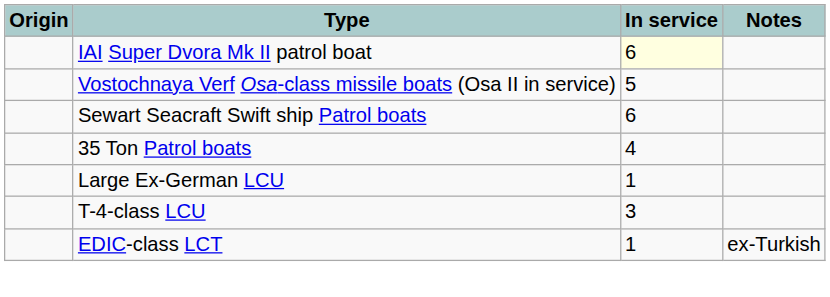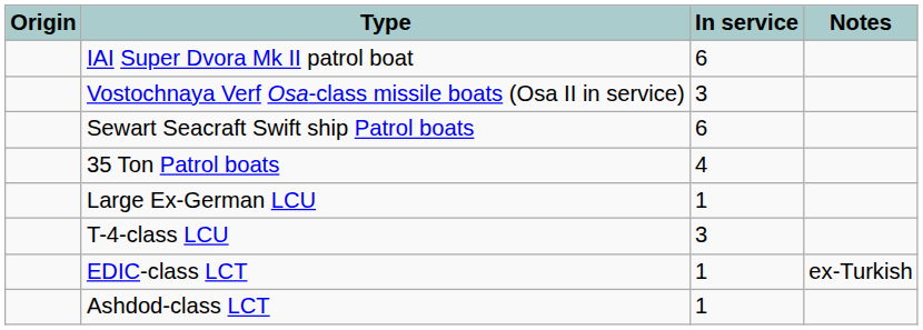IAI Super Dvora Mk II patrol boat | In service: lightyellow background -> no background
Vostochnaya Verf Osa-class missile boats (Osa II in service) | In service: 5 -> 3
+ row: Ashdod-class LCT | 1
